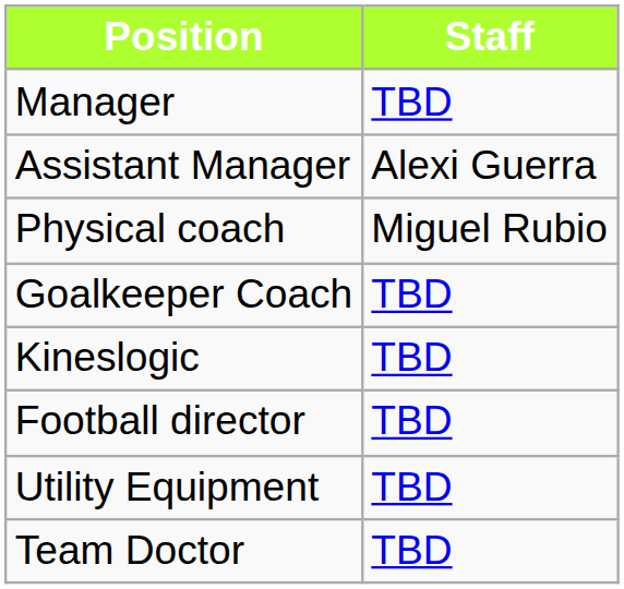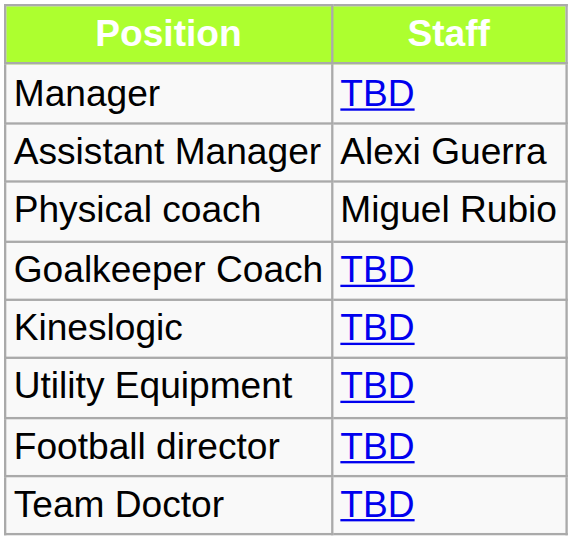rows swapped: Utility Equipment <-> Football director
